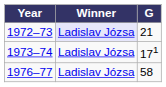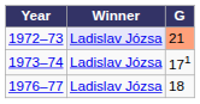1972–73 | G: no background -> lightsalmon background
1976–77 | G: 58 -> 18
